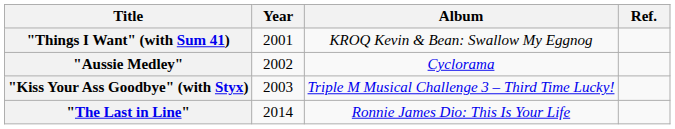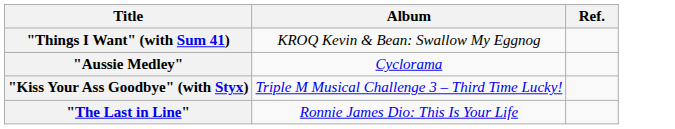- column: Year | 2001 | 2002 | 2003 | 2014
